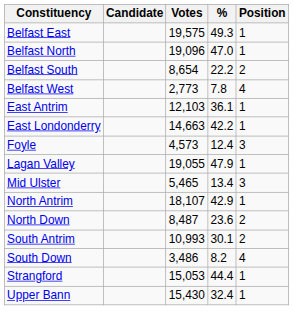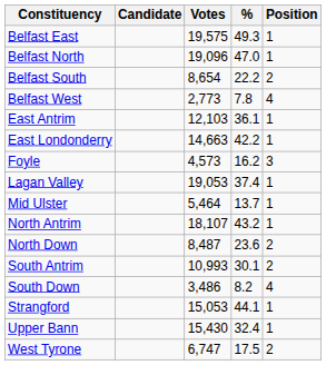Foyle | %: 12.4 -> 16.2
Lagan Valley | Votes: 19,055 -> 19,053
Lagan Valley | %: 47.9 -> 37.4
Mid Ulster | Votes: 5,465 -> 5,464
Mid Ulster | %: 13.4 -> 13.7
Mid Ulster | Position: 3 -> 1
North Antrim | %: 42.9 -> 43.2
Strangford | %: 44.4 -> 44.1
+ row: West Tyrone | 6,747 | 17.5 | 2
